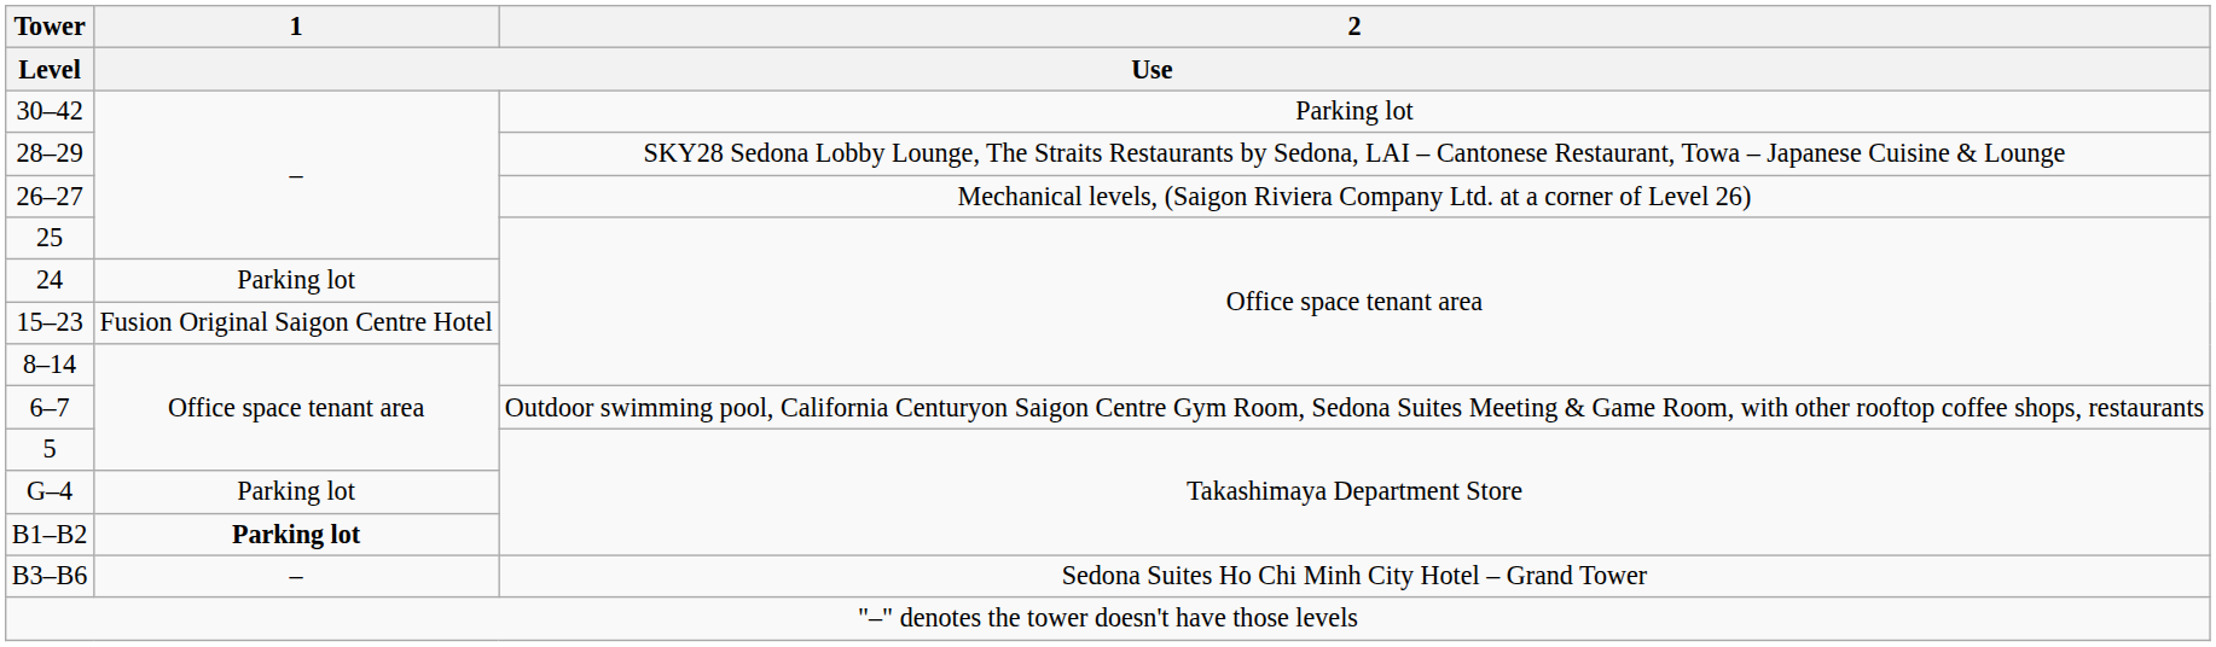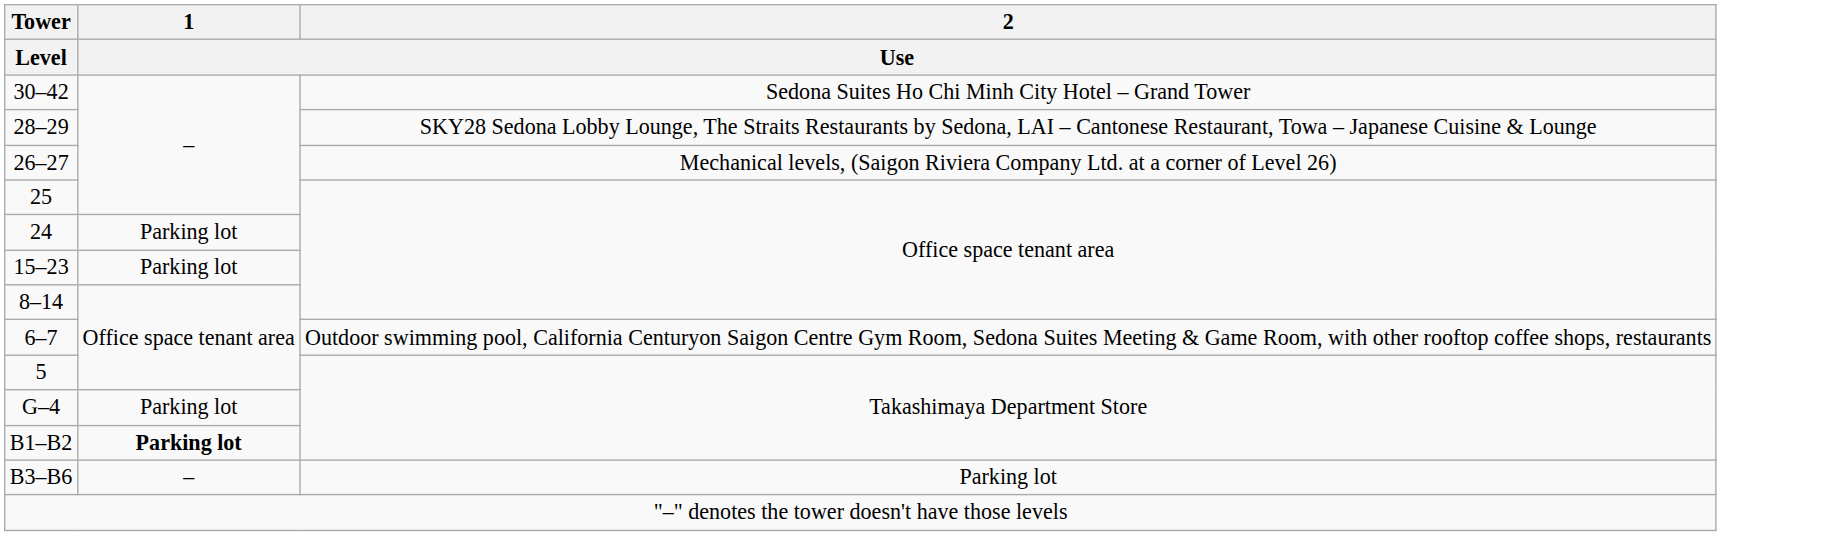30–42 | 2 / Use: Parking lot -> Sedona Suites Ho Chi Minh City Hotel – Grand Tower
15–23 | 1 / Use: Fusion Original Saigon Centre Hotel -> Parking lot
B3–B6 | 2 / Use: Sedona Suites Ho Chi Minh City Hotel – Grand Tower -> Parking lot
